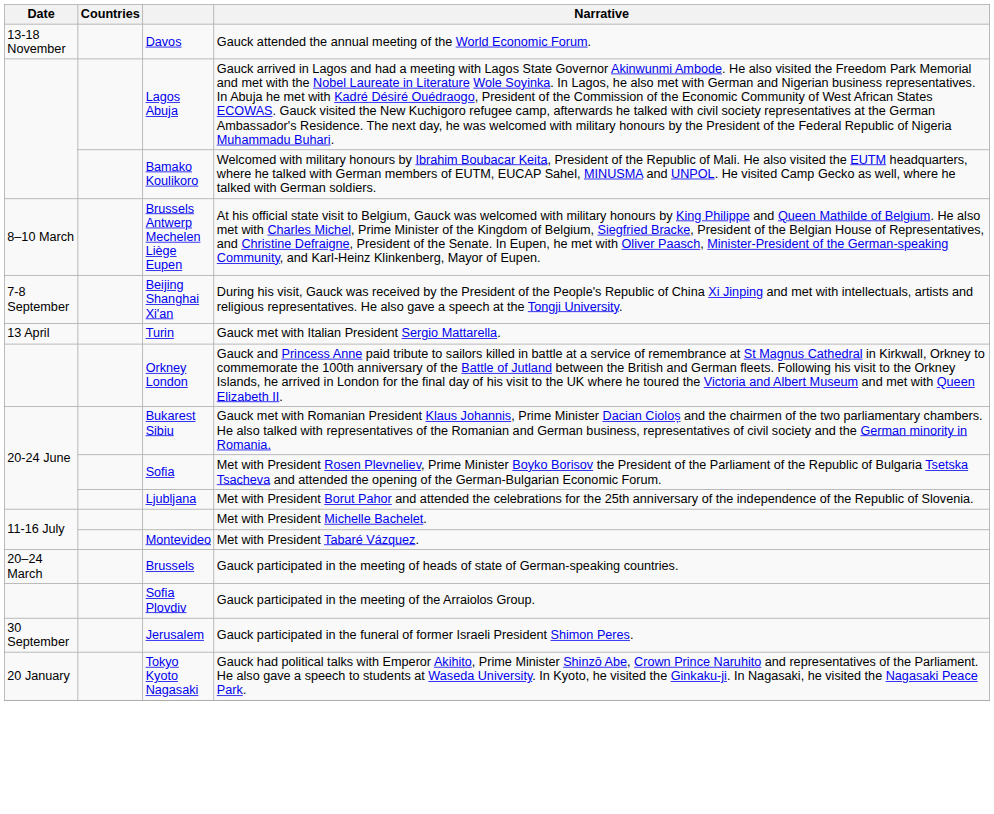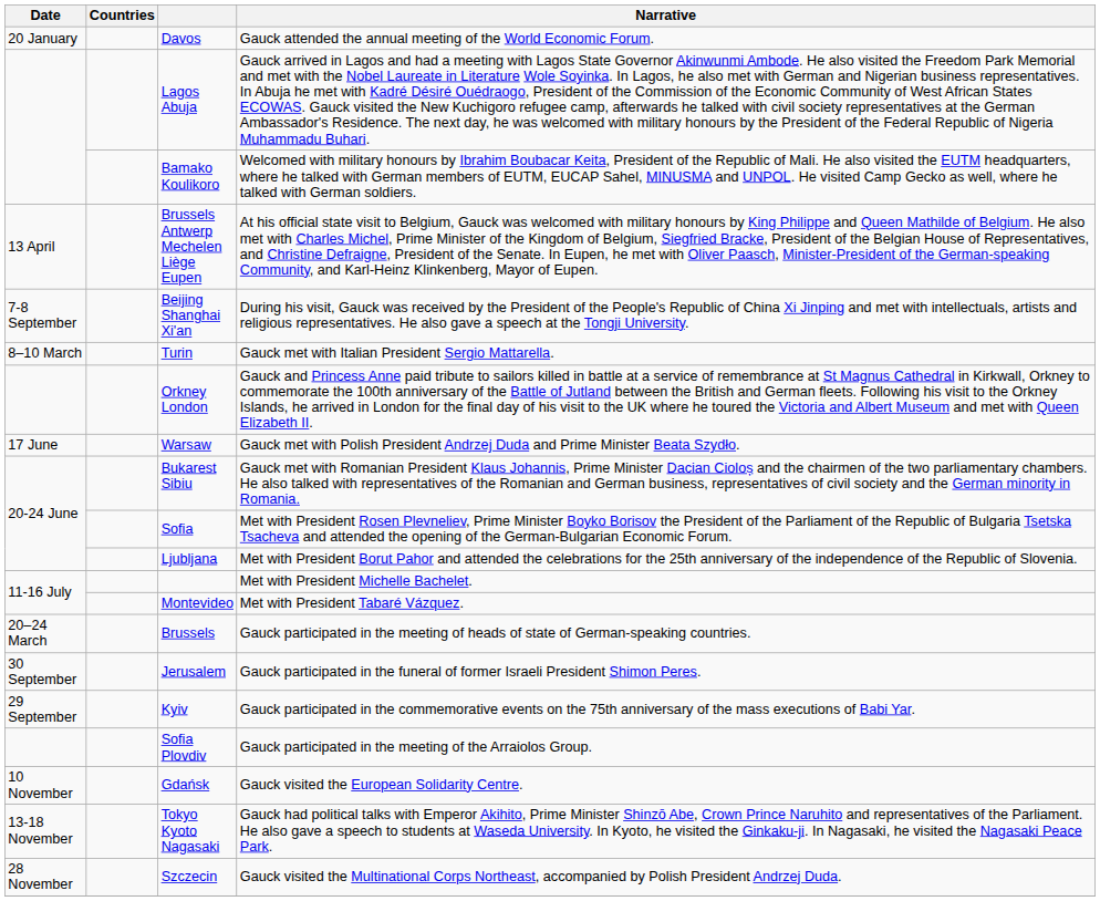Davos | Date: 13-18 November -> 20 January
Brussels Antwerp Mechelen Liège Eupen | Date: 8–10 March -> 13 April
Turin | Date: 13 April -> 8–10 March
+ row: 17 June | Warsaw | Gauck met with Polish President Andrzej Duda and Prime Minister Beata Szydło.
rows swapped: Sofia Plovdiv <-> Jerusalem
+ row: 29 September | Kyiv | Gauck participated in the commemorative events on the 75th anniversary of the mass executions of Babi Yar.
+ row: 10 November | Gdańsk | Gauck visited the European Solidarity Centre.
Tokyo Kyoto Nagasaki | Date: 20 January -> 13-18 November
+ row: 28 November | Szczecin | Gauck visited the Multinational Corps Northeast, accompanied by Polish President Andrzej Duda.
